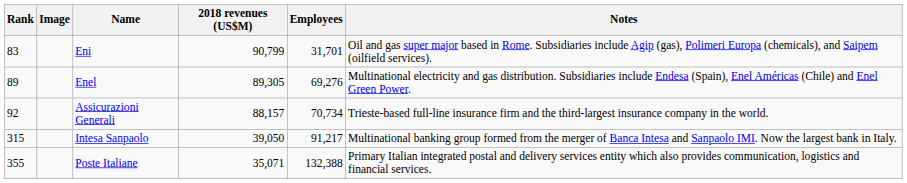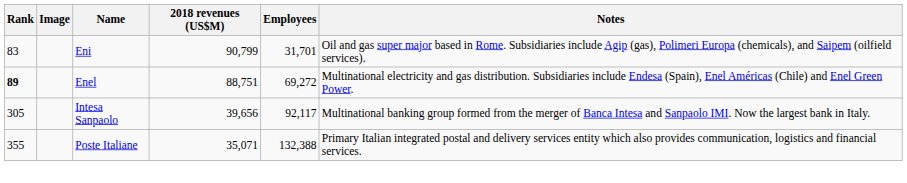Enel | Rank: normal -> bold
Enel | 2018 revenues (US$M): 89,305 -> 88,751
Enel | Employees: 69,276 -> 69,272
- row: 92 | Assicurazioni Generali | 88,157 | 70,734 | Trieste-based full-line insurance firm and the third-largest insurance company in the world.
Intesa Sanpaolo | Rank: 315 -> 305
Intesa Sanpaolo | 2018 revenues (US$M): 39,050 -> 39,656
Intesa Sanpaolo | Employees: 91,217 -> 92,117
